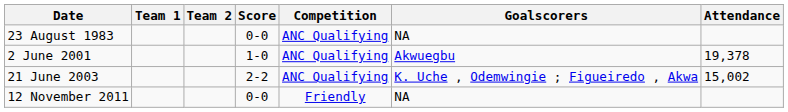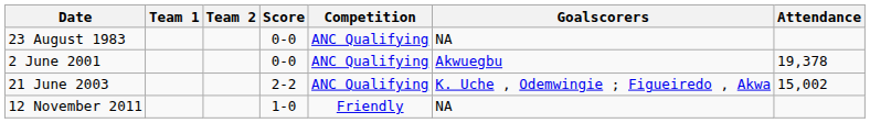2 June 2001 | Score: 1-0 -> 0-0
12 November 2011 | Score: 0-0 -> 1-0
